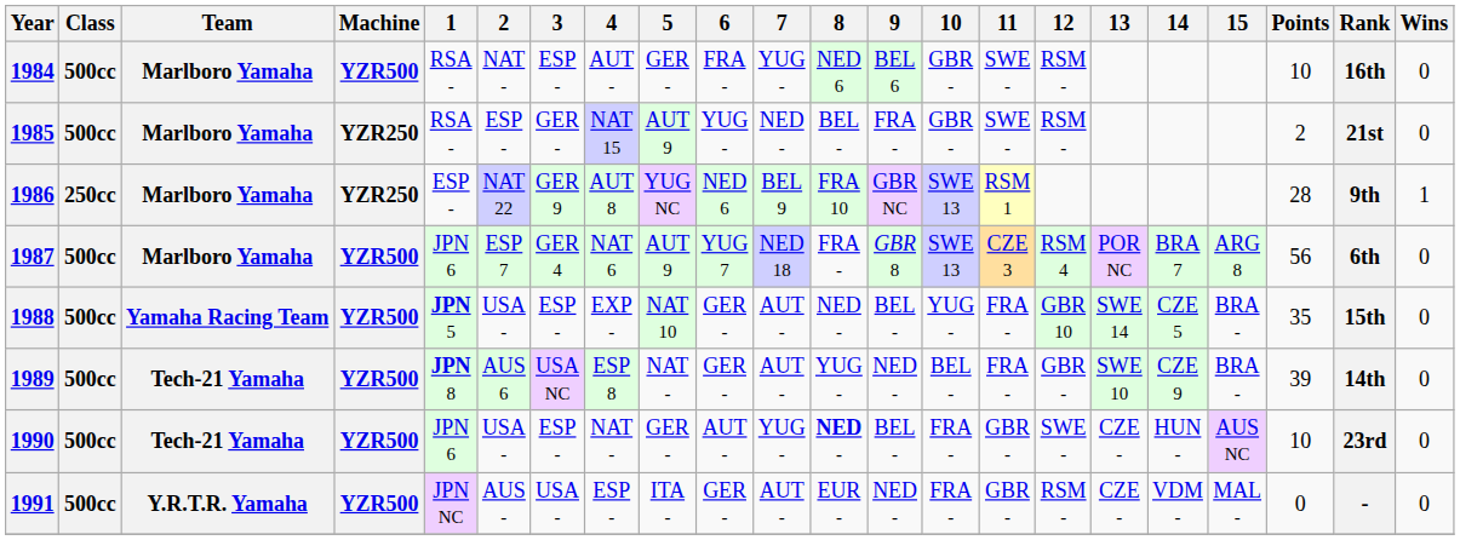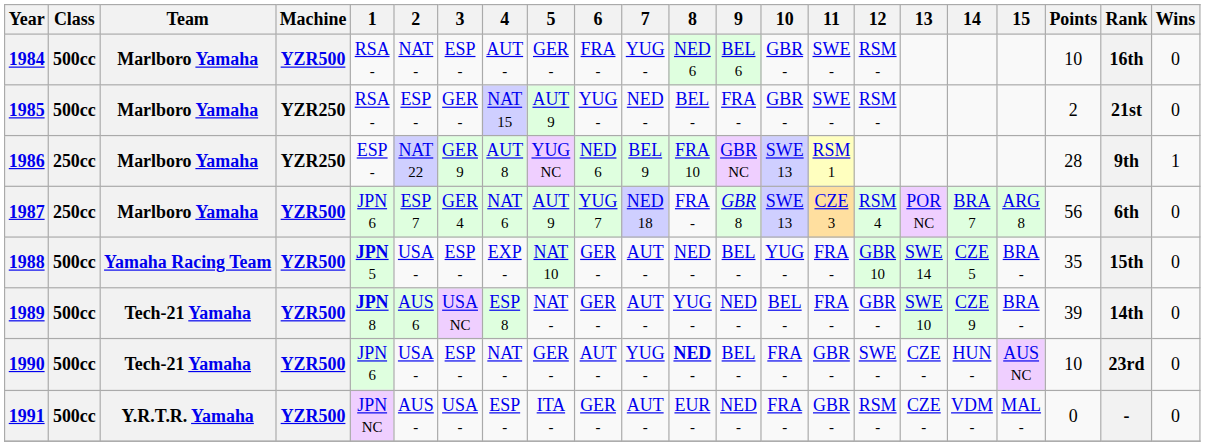1987 | Class: 500cc -> 250cc
